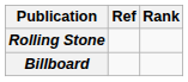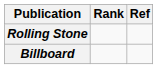columns swapped: Rank <-> Ref
